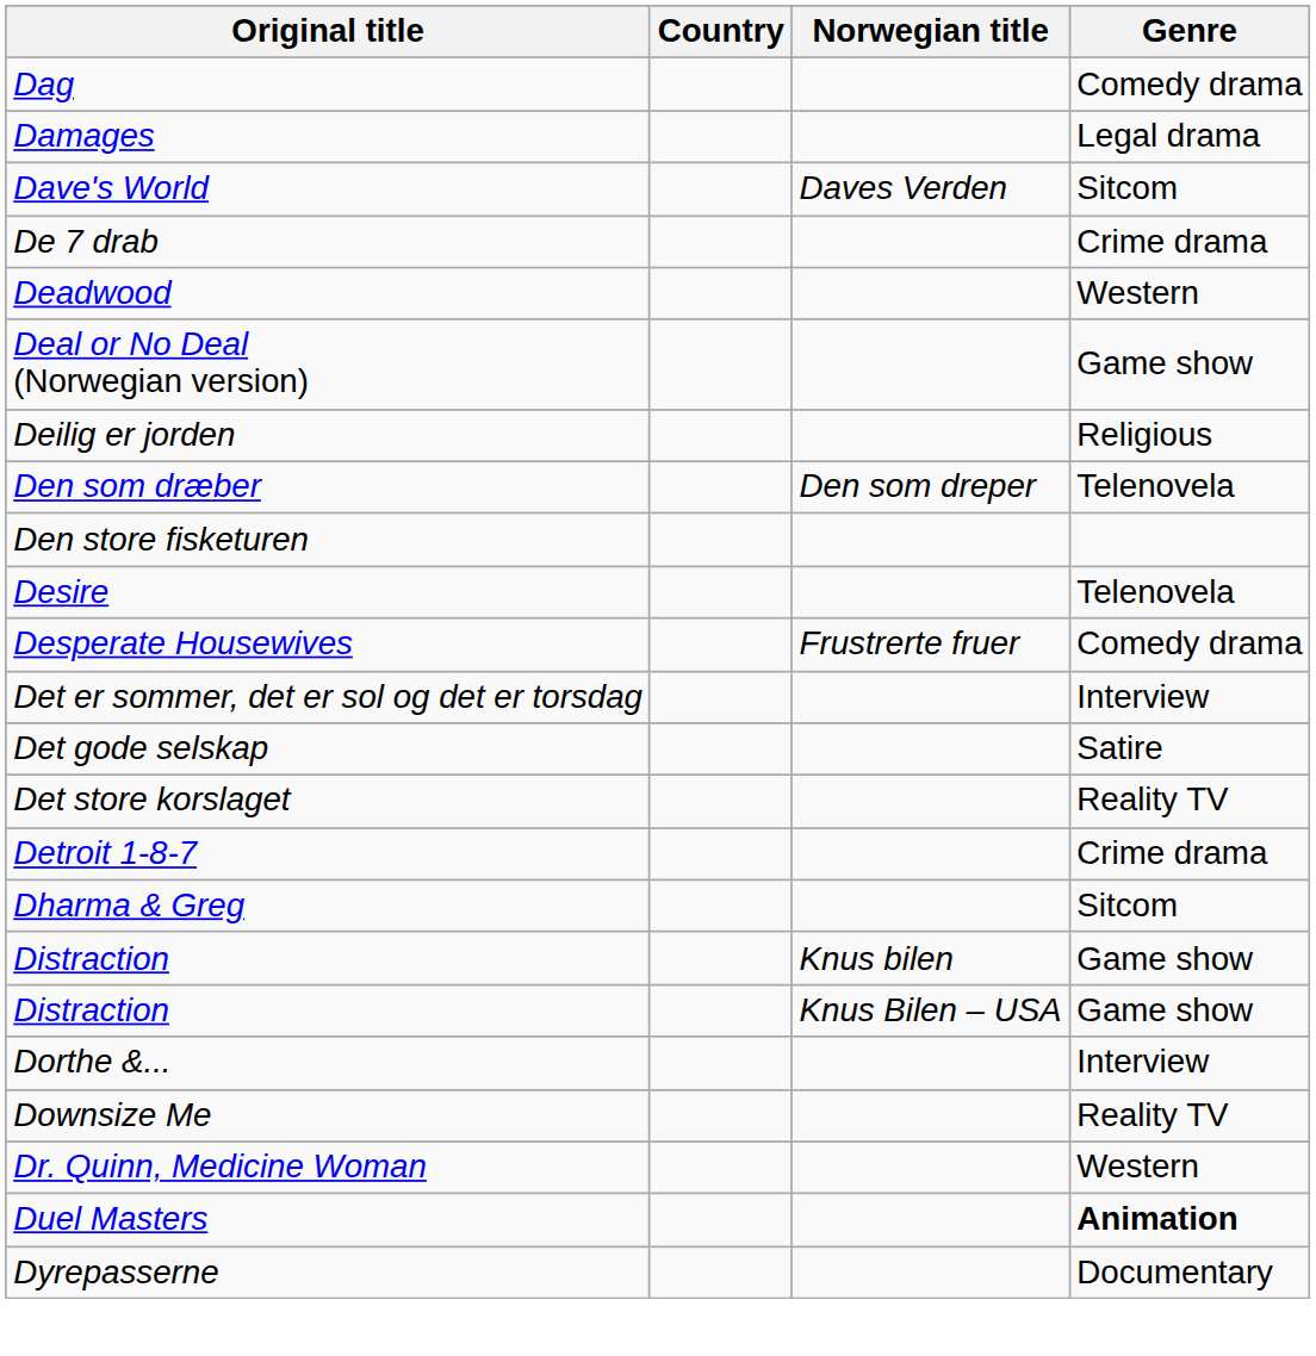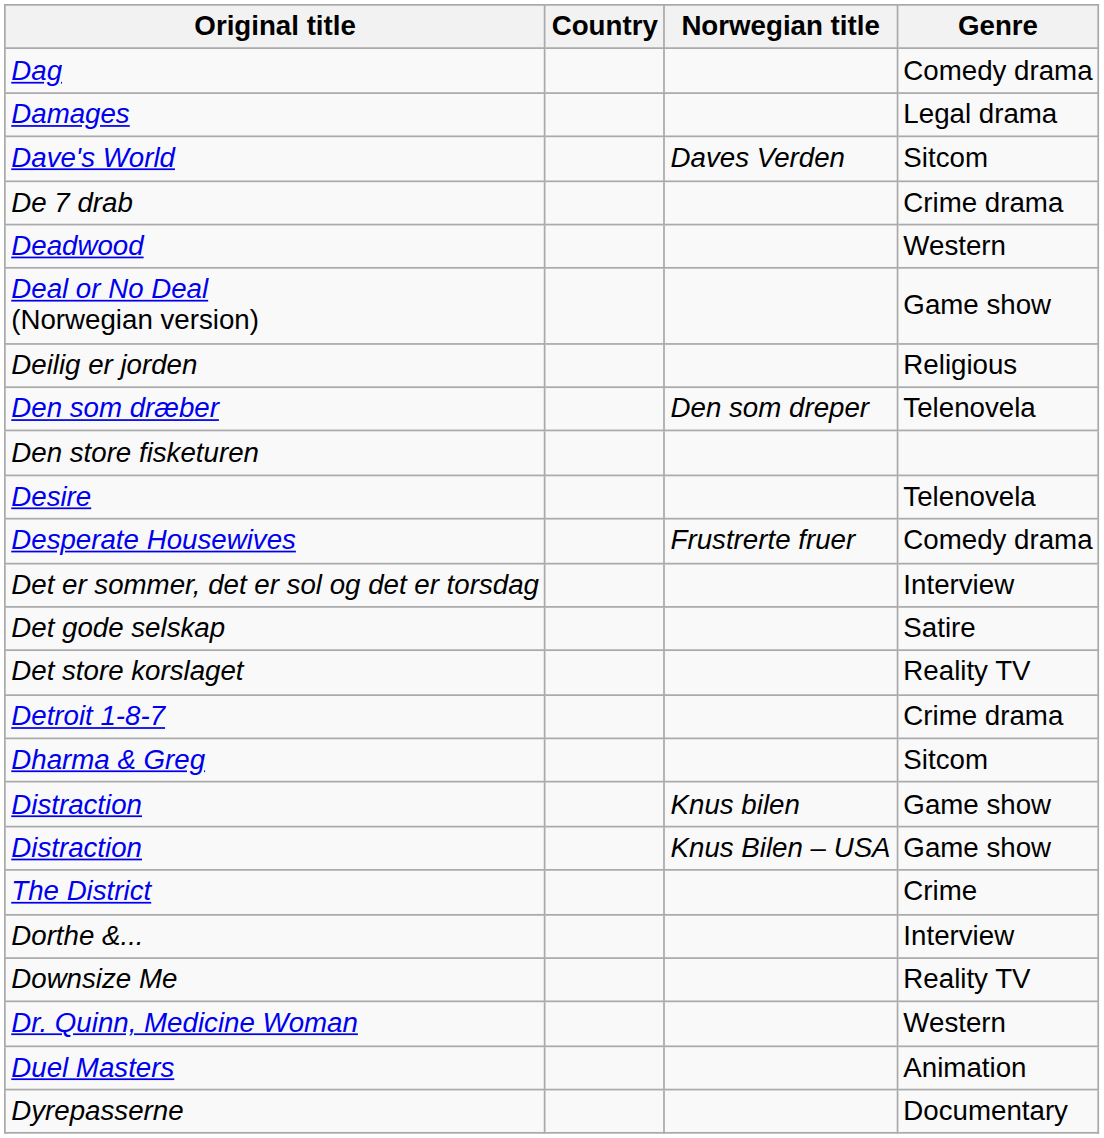+ row: The District | Crime
Duel Masters | Genre: bold -> normal
